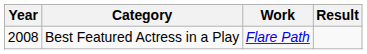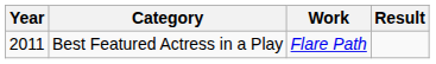Best Featured Actress in a Play | Year: 2008 -> 2011
